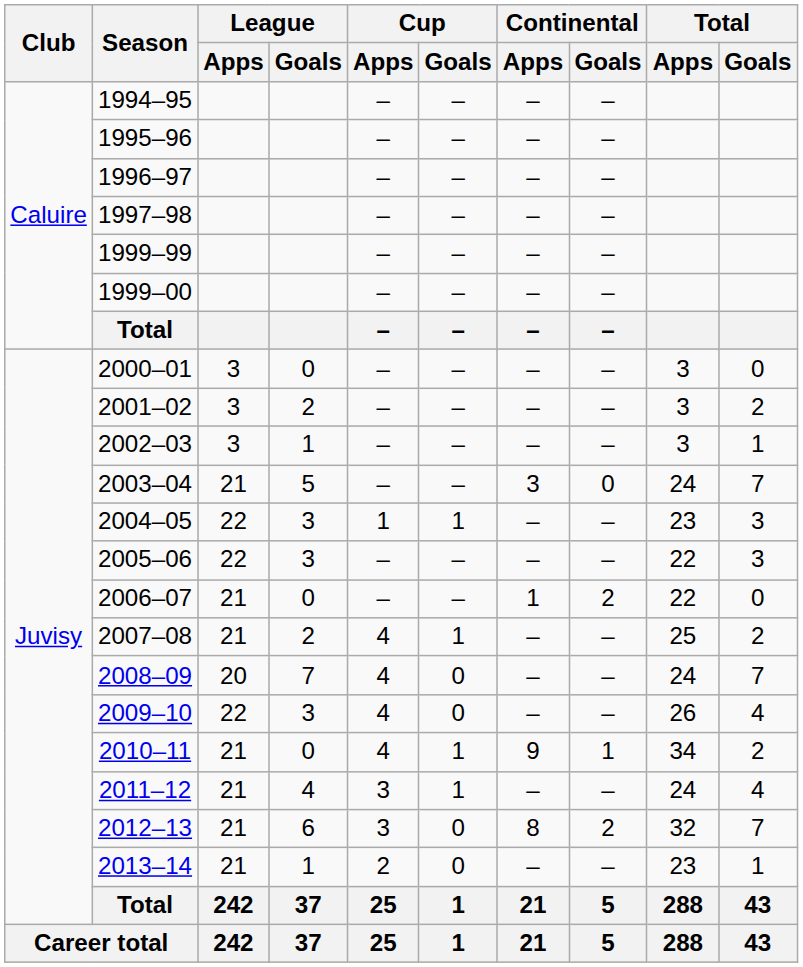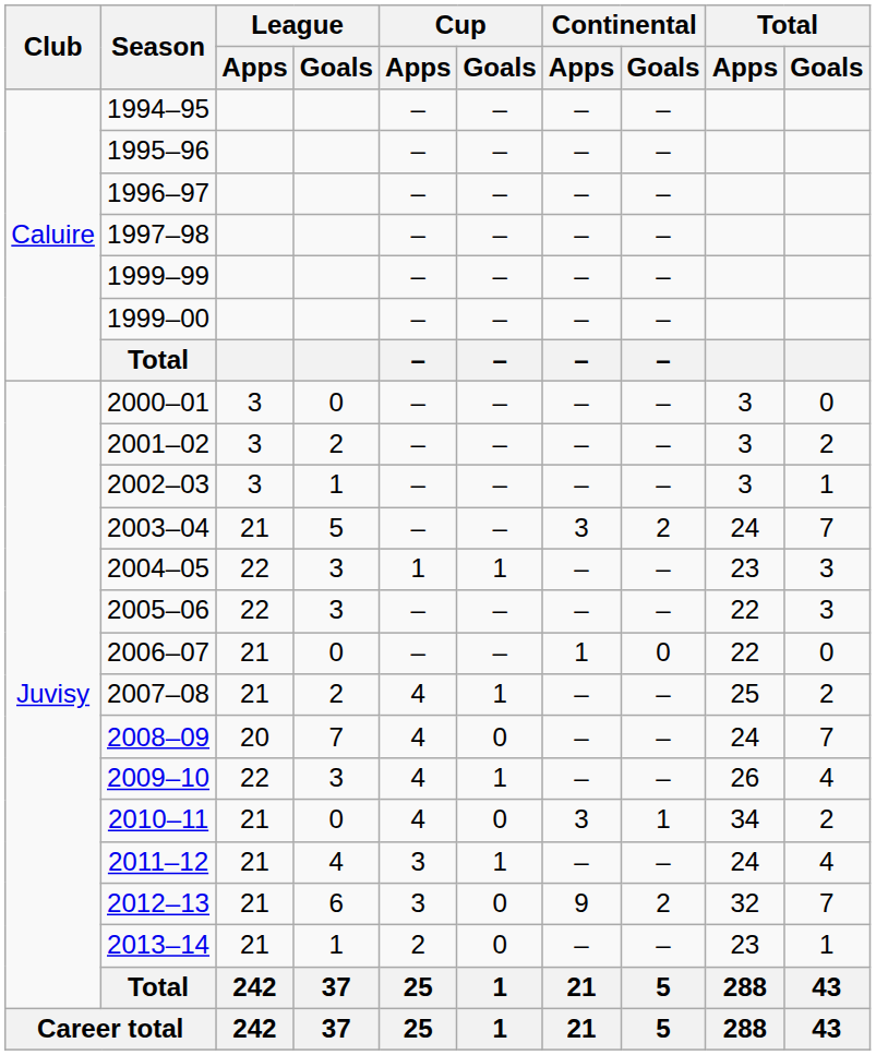2003–04 | Continental / Goals: 0 -> 2
2006–07 | Continental / Goals: 2 -> 0
2009–10 | Cup / Goals: 0 -> 1
2010–11 | Cup / Goals: 1 -> 0
2010–11 | Continental / Apps: 9 -> 3
2012–13 | Continental / Apps: 8 -> 9
